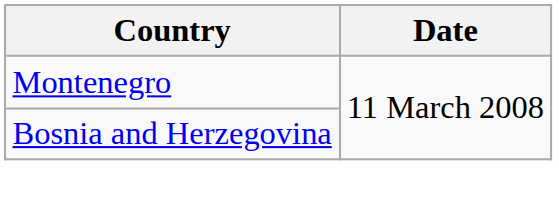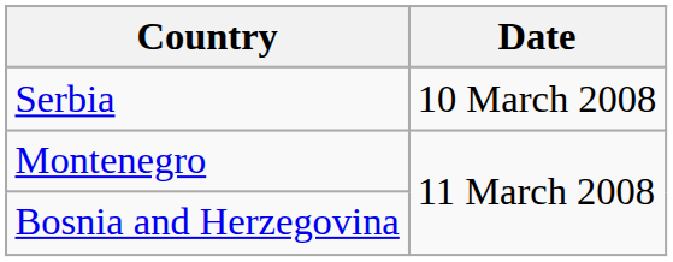+ row: Serbia | 10 March 2008
